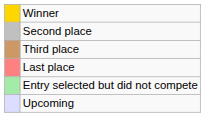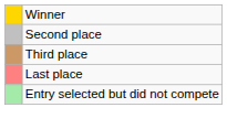- row: Upcoming
